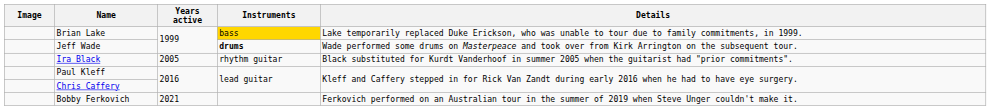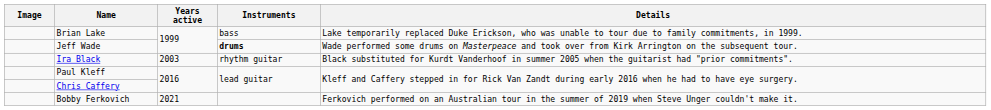Brian Lake | Instruments: gold background -> no background
Ira Black | Years active: 2005 -> 2003
